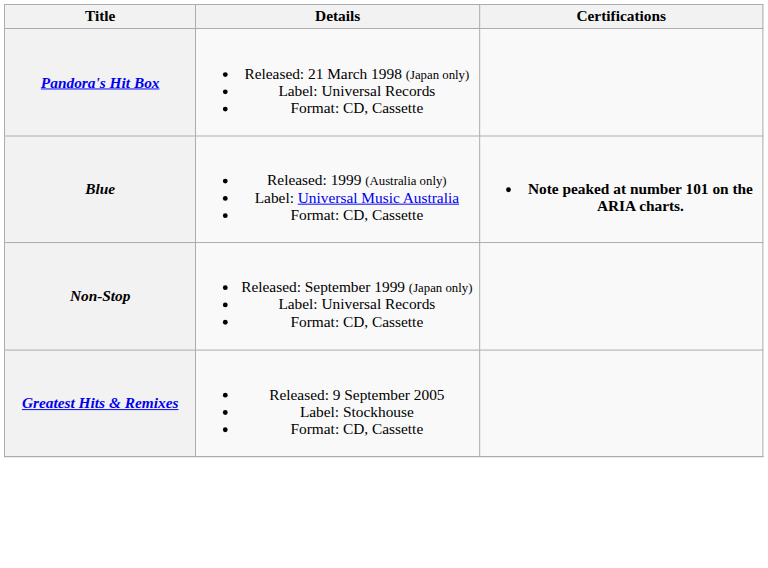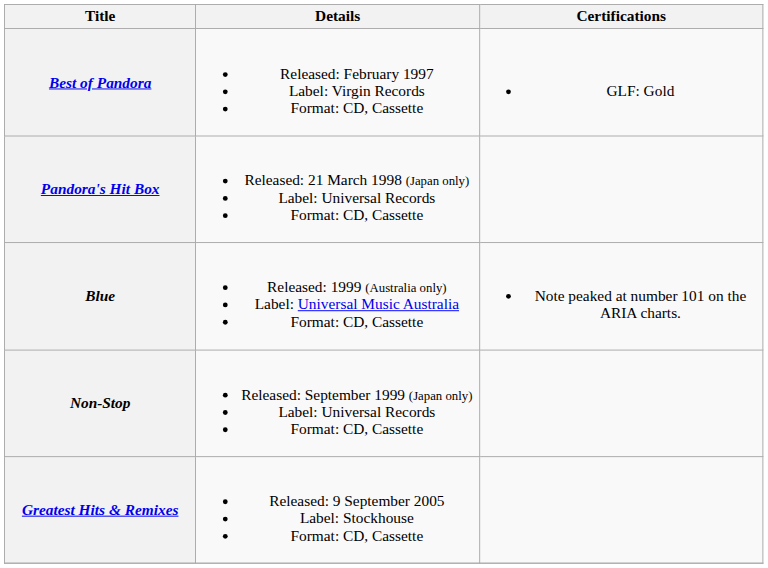+ row: Best of Pandora | Released: February 1997 Label: Virgin Records Format: CD, Cassette | GLF: Gold
Blue | Certifications: bold -> normal
